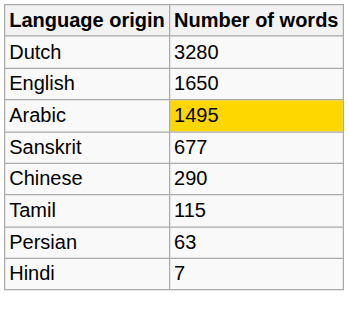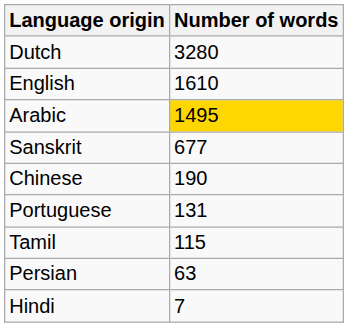English | Number of words: 1650 -> 1610
Chinese | Number of words: 290 -> 190
+ row: Portuguese | 131
